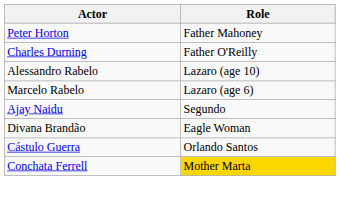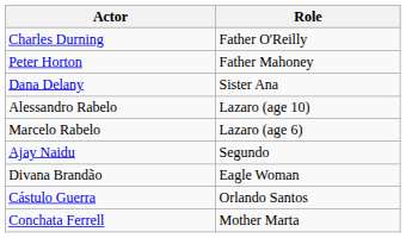rows swapped: Charles Durning <-> Peter Horton
+ row: Dana Delany | Sister Ana
Conchata Ferrell | Role: gold background -> no background
